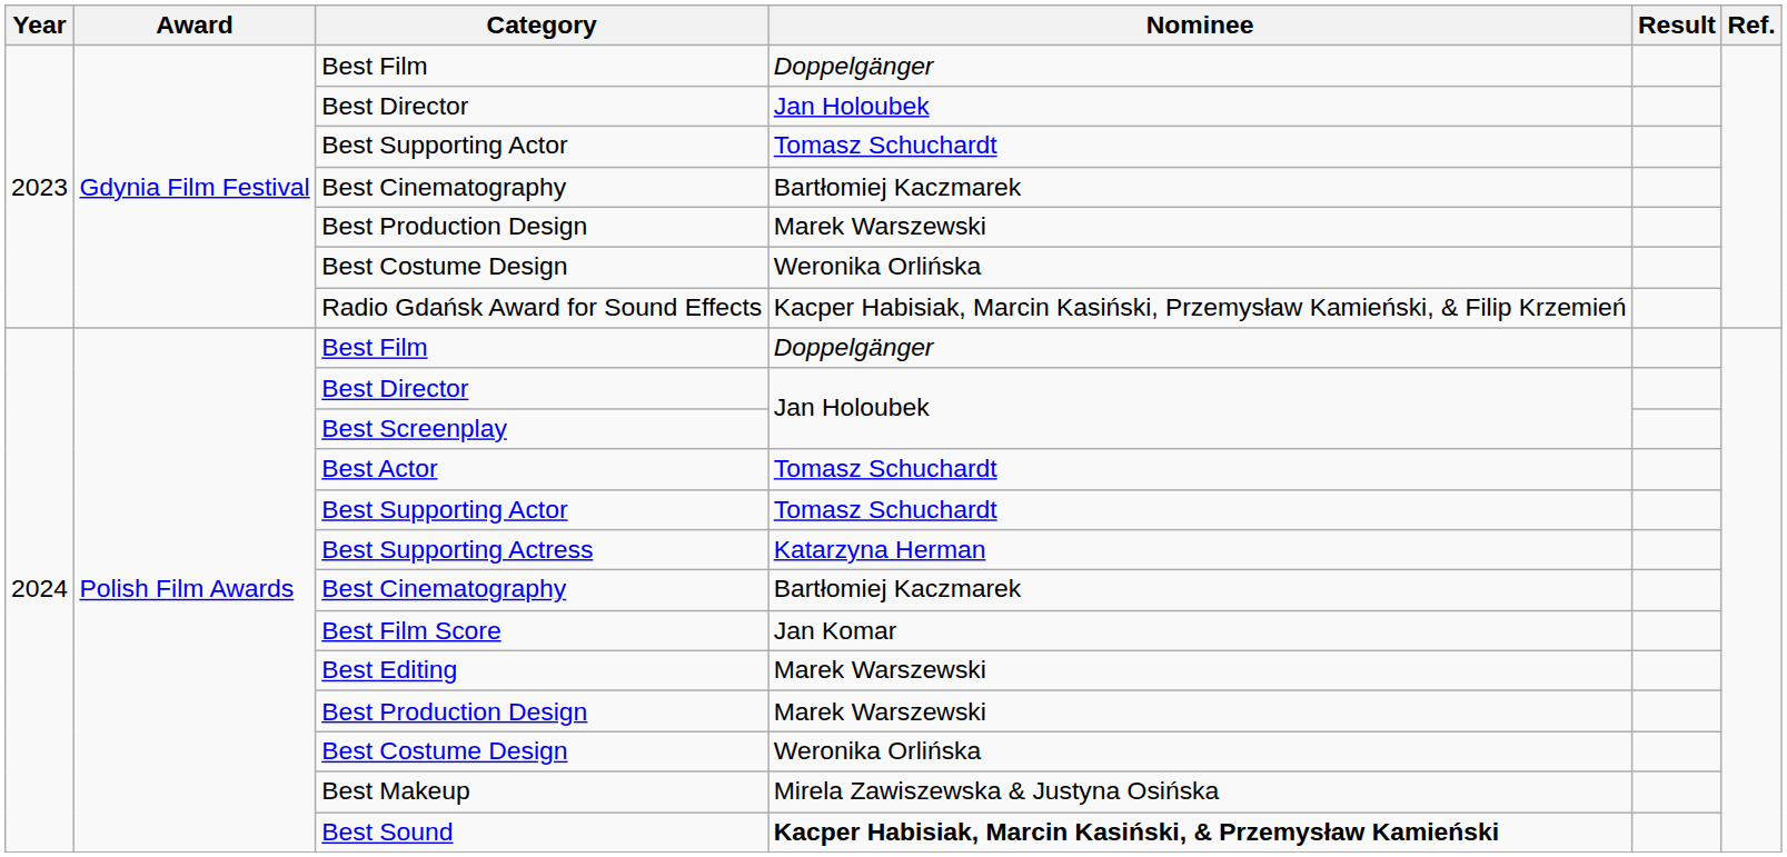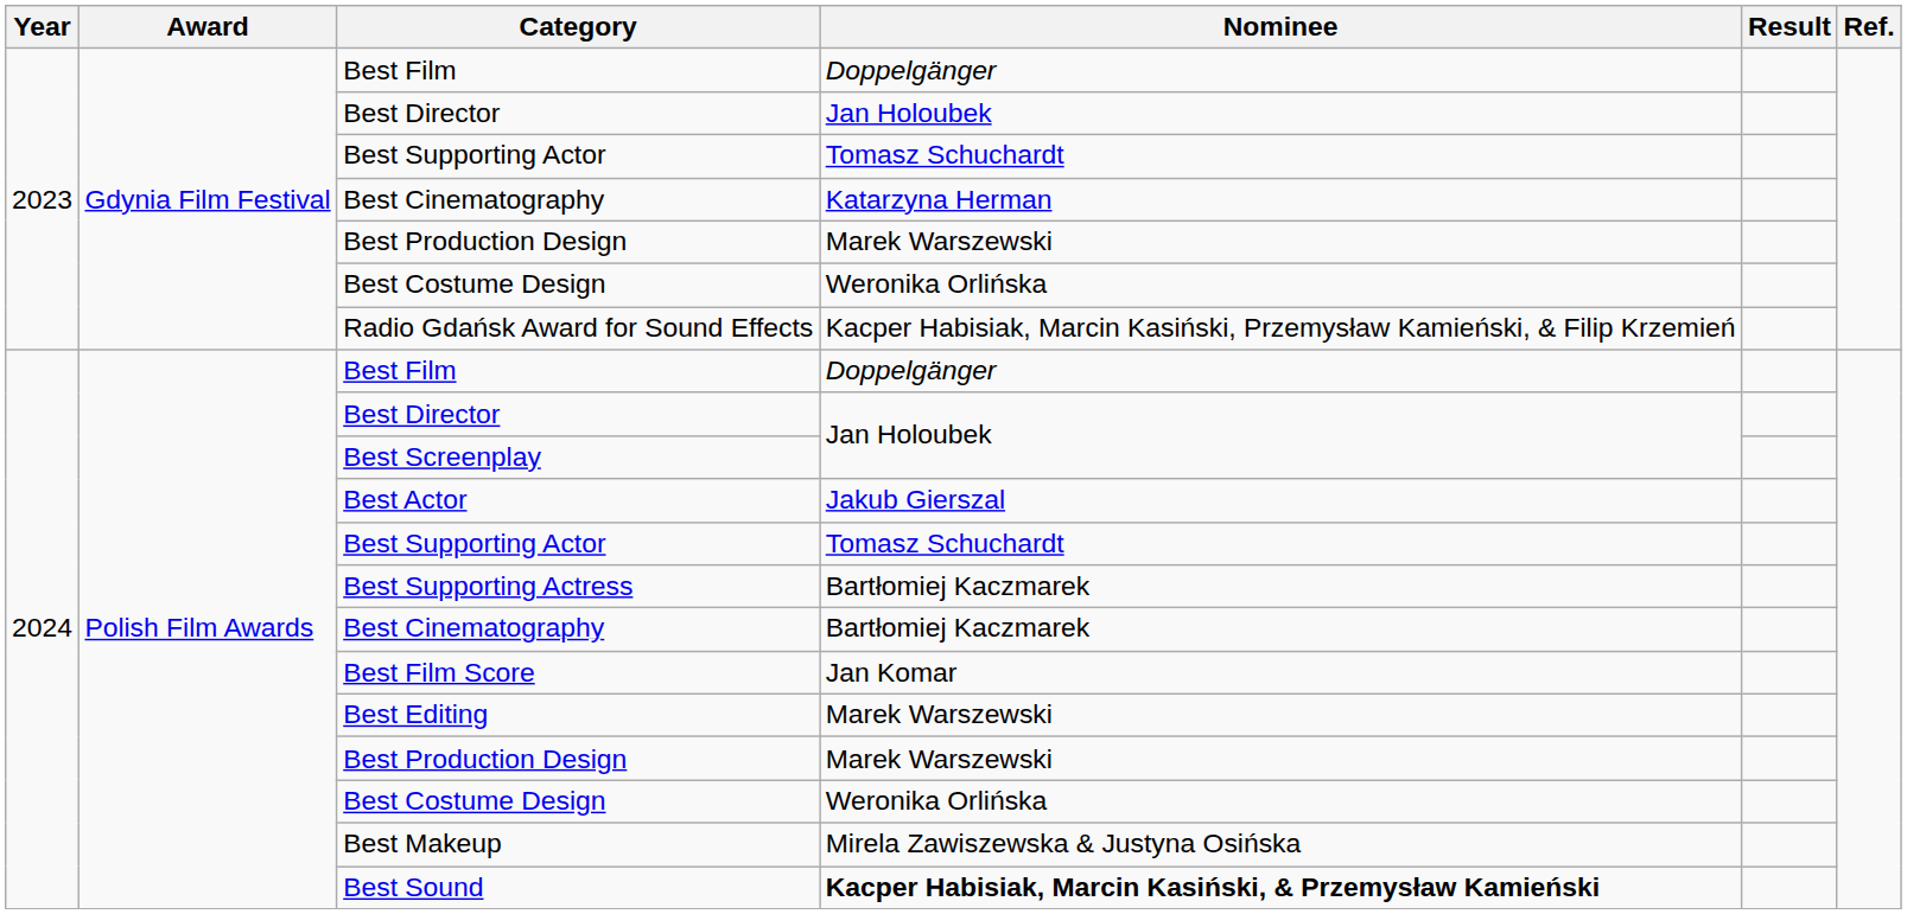2023 / Best Cinematography | Nominee: Bartłomiej Kaczmarek -> Katarzyna Herman
Best Actor | Nominee: Tomasz Schuchardt -> Jakub Gierszal
Best Supporting Actress | Nominee: Katarzyna Herman -> Bartłomiej Kaczmarek
